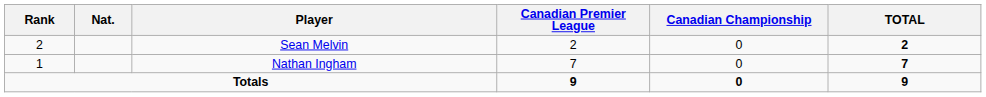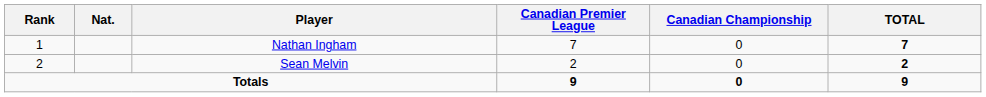rows swapped: Nathan Ingham <-> Sean Melvin
